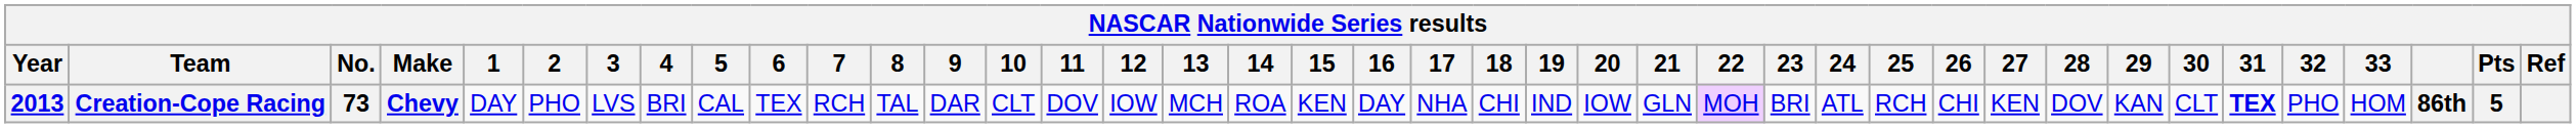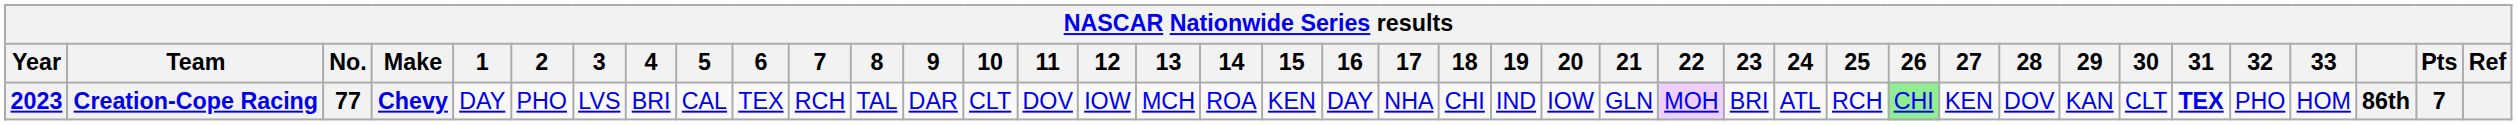Creation-Cope Racing | Year: 2013 -> 2023
Creation-Cope Racing | No.: 73 -> 77
Creation-Cope Racing | 26: no background -> lightgreen background
Creation-Cope Racing | Pts: 5 -> 7
